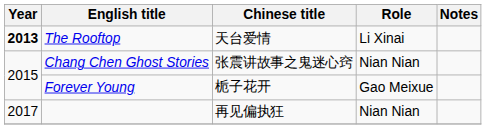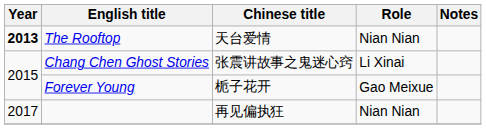The Rooftop | Role: Li Xinai -> Nian Nian
Chang Chen Ghost Stories | Role: Nian Nian -> Li Xinai
